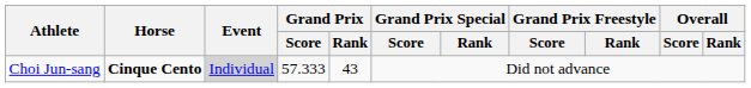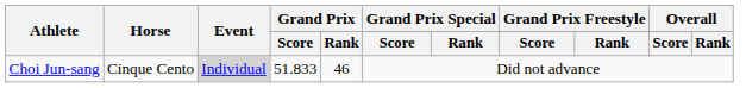Choi Jun-sang | Horse: bold -> normal
Choi Jun-sang | Grand Prix / Score: 57.333 -> 51.833
Choi Jun-sang | Grand Prix / Rank: 43 -> 46
